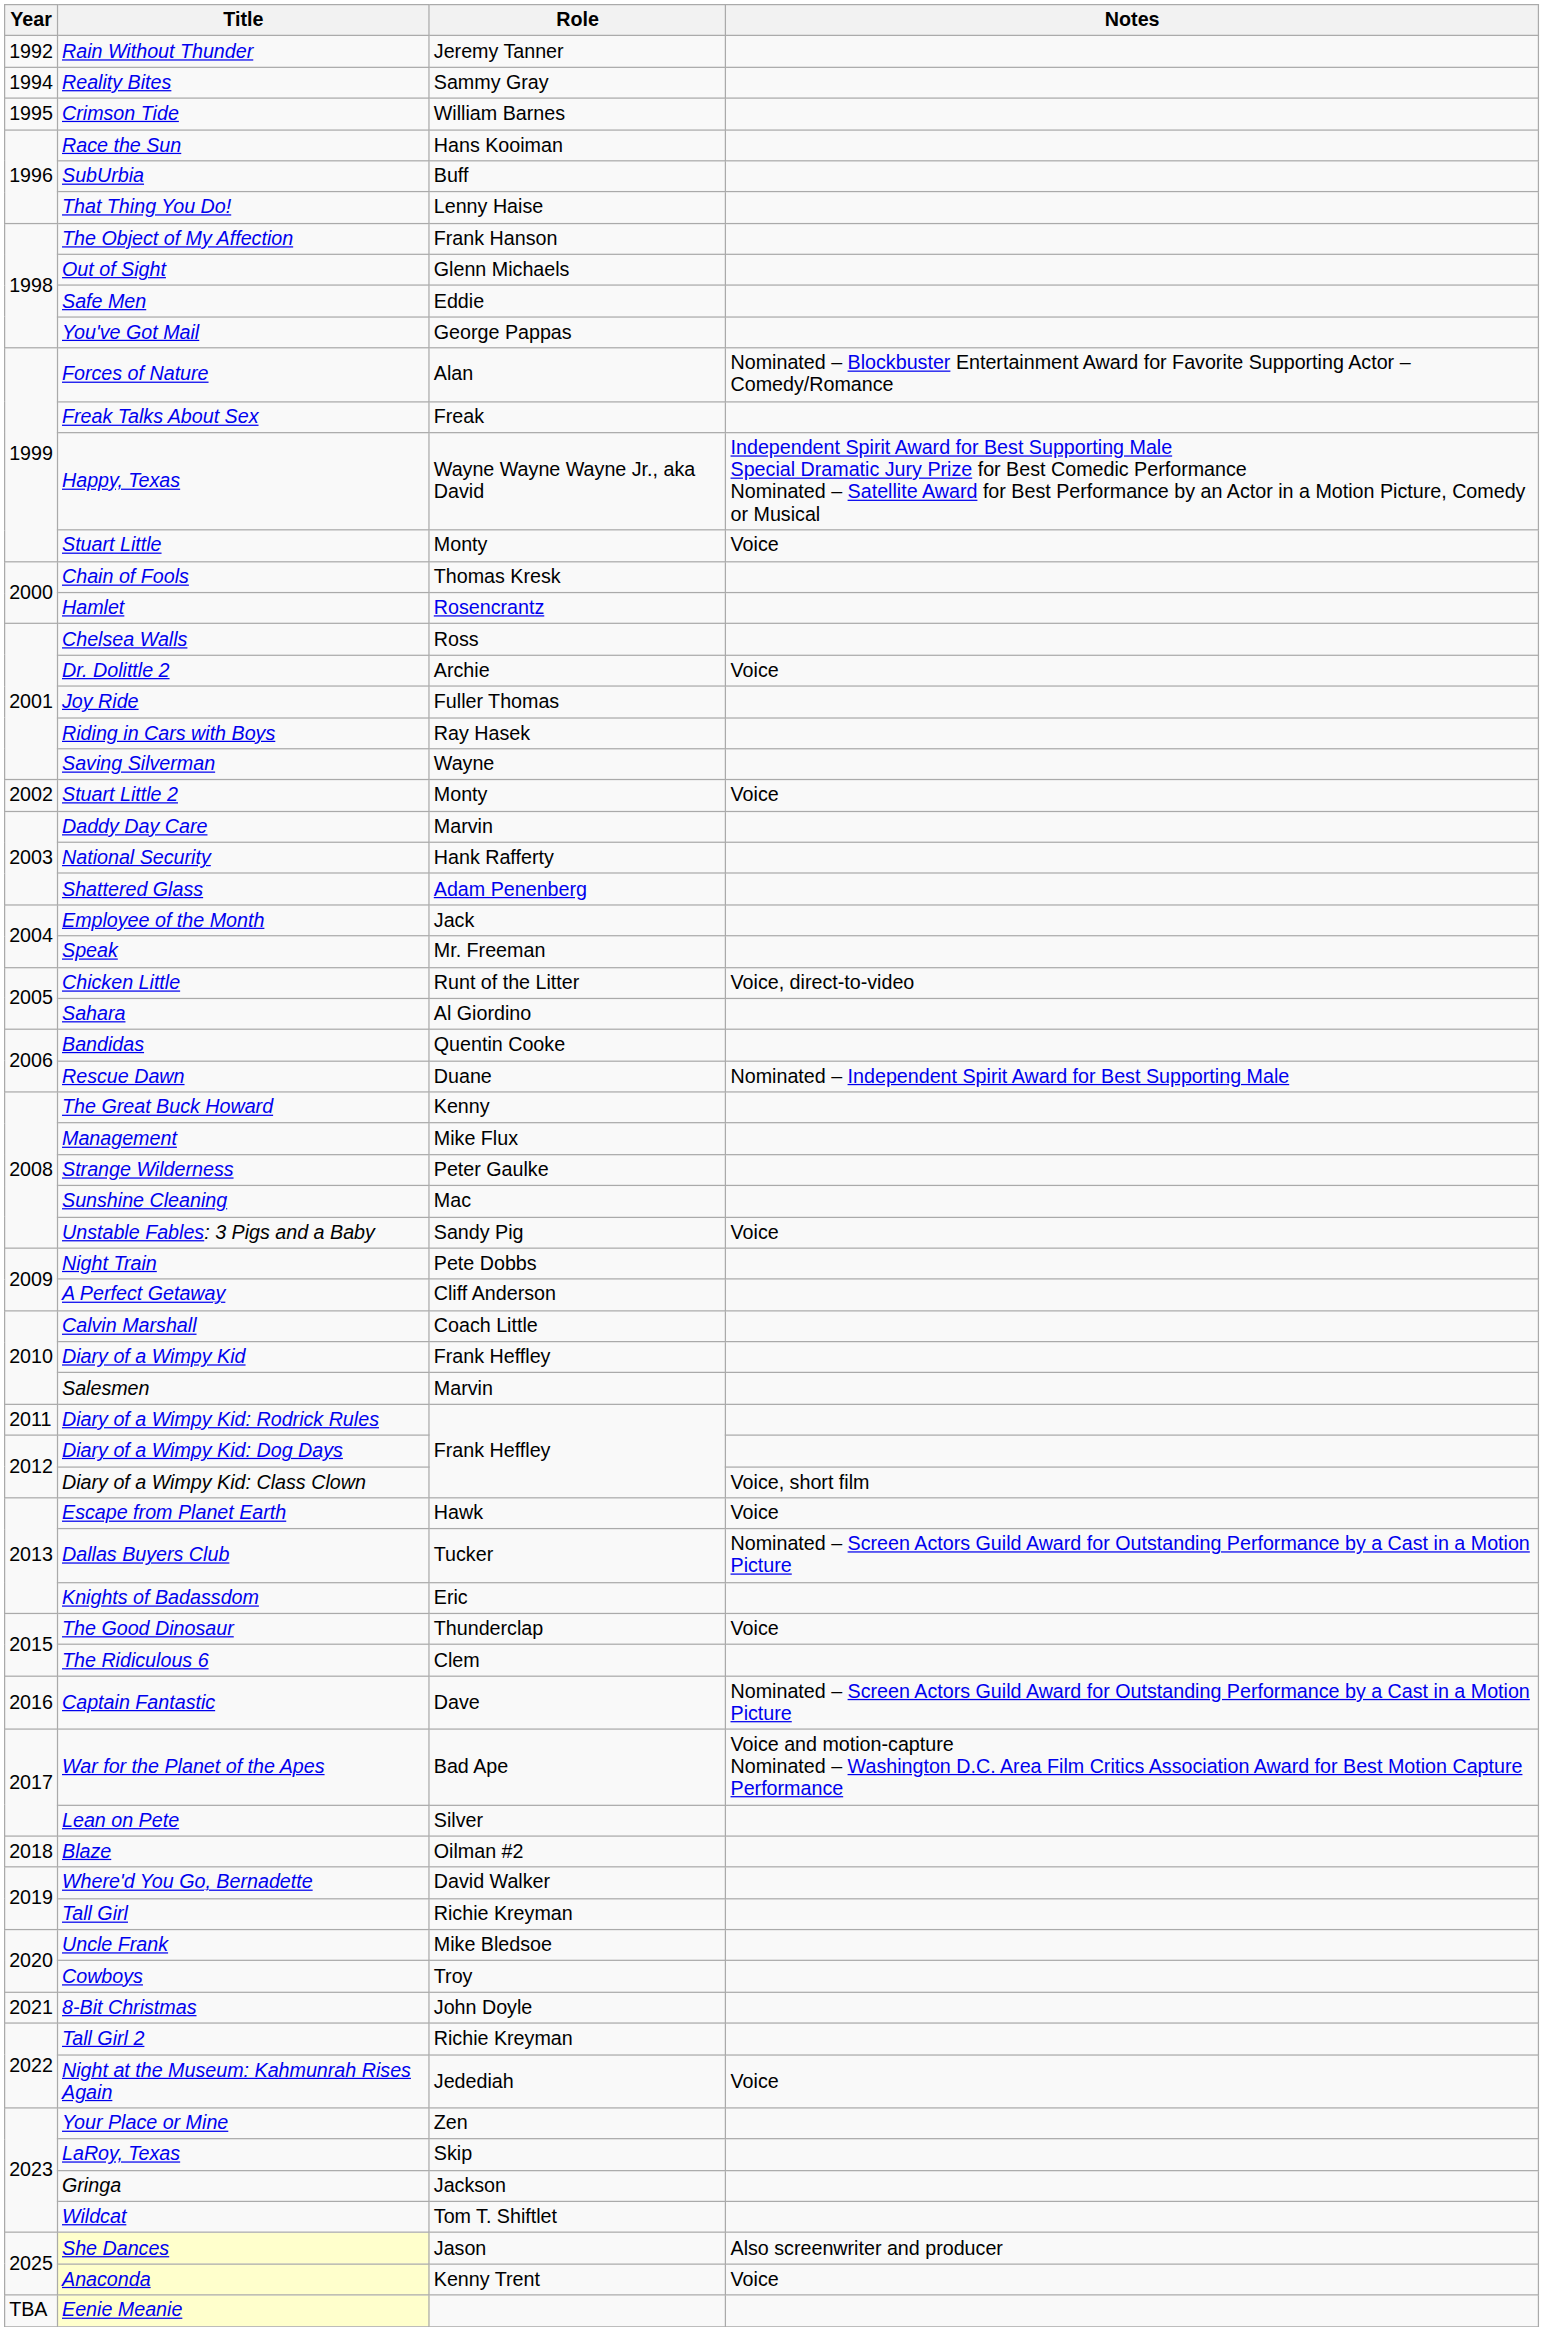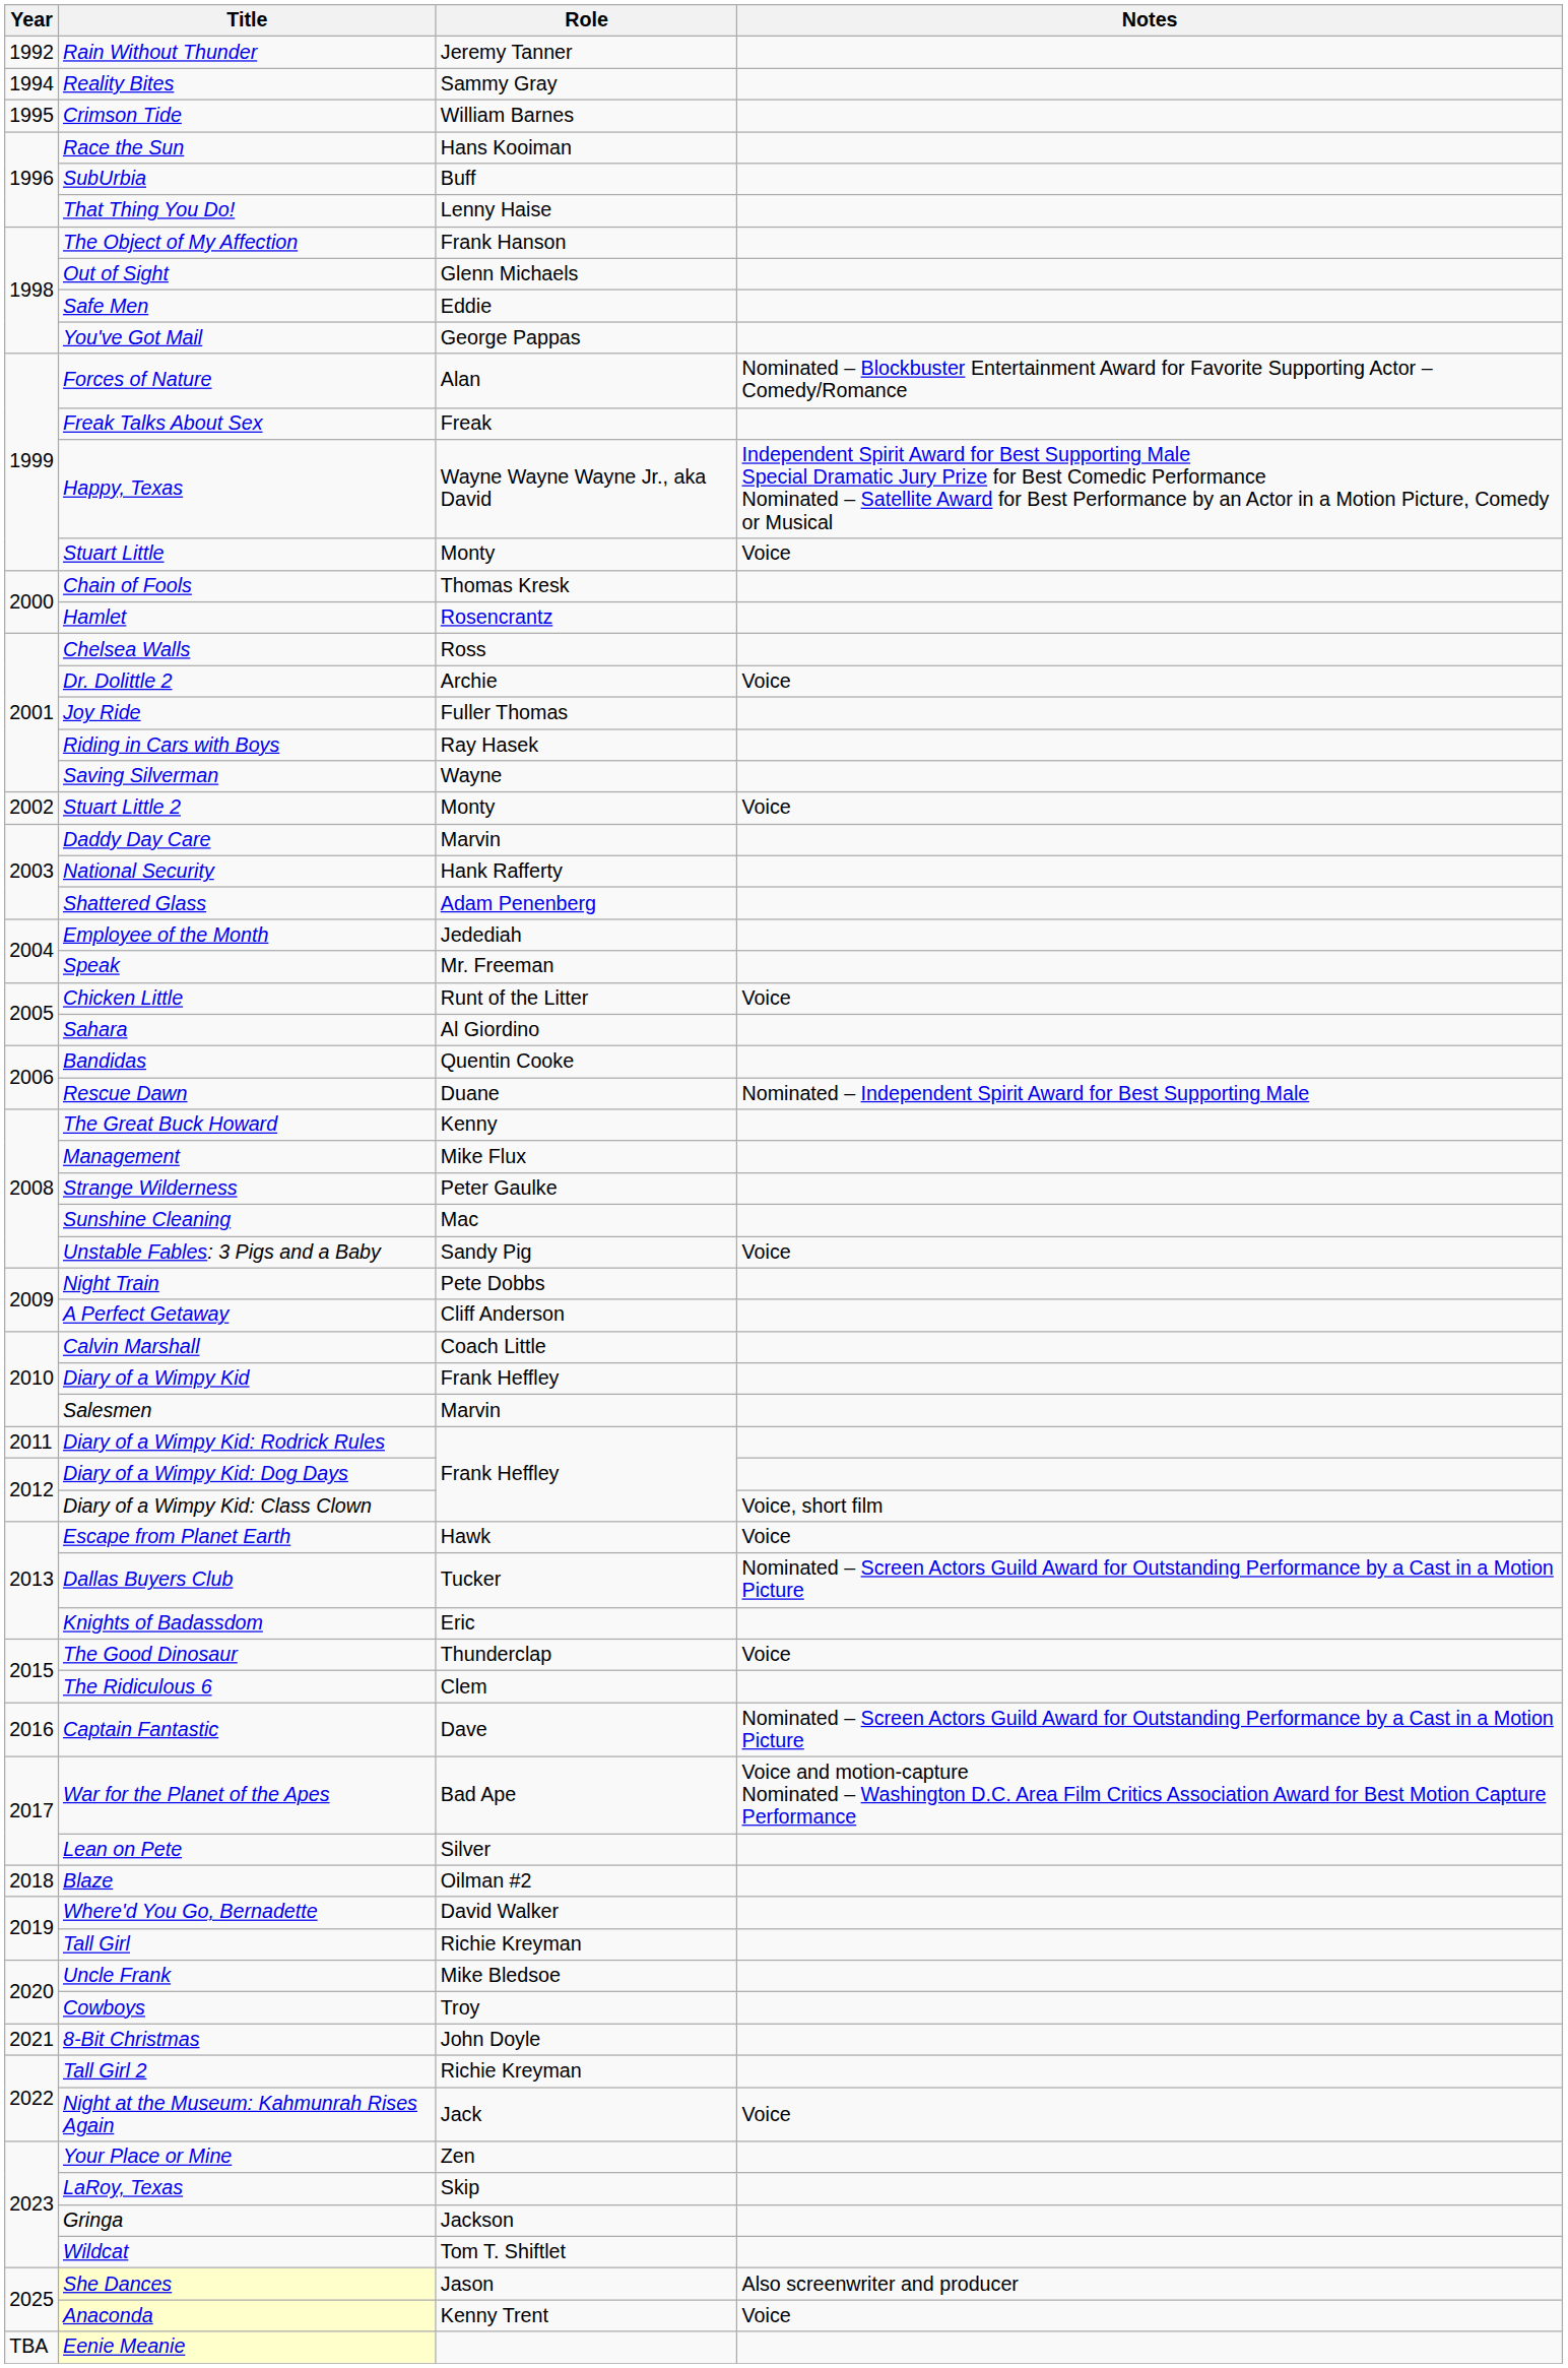Employee of the Month | Role: Jack -> Jedediah
Chicken Little | Notes: Voice, direct-to-video -> Voice
Night at the Museum: Kahmunrah Rises Again | Role: Jedediah -> Jack
